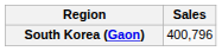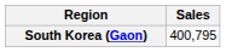South Korea (Gaon) | Sales: 400,796 -> 400,795
